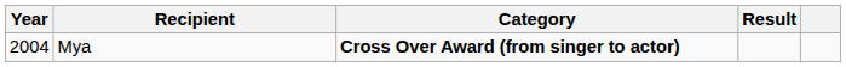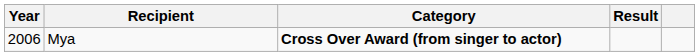Mya | Year: 2004 -> 2006
